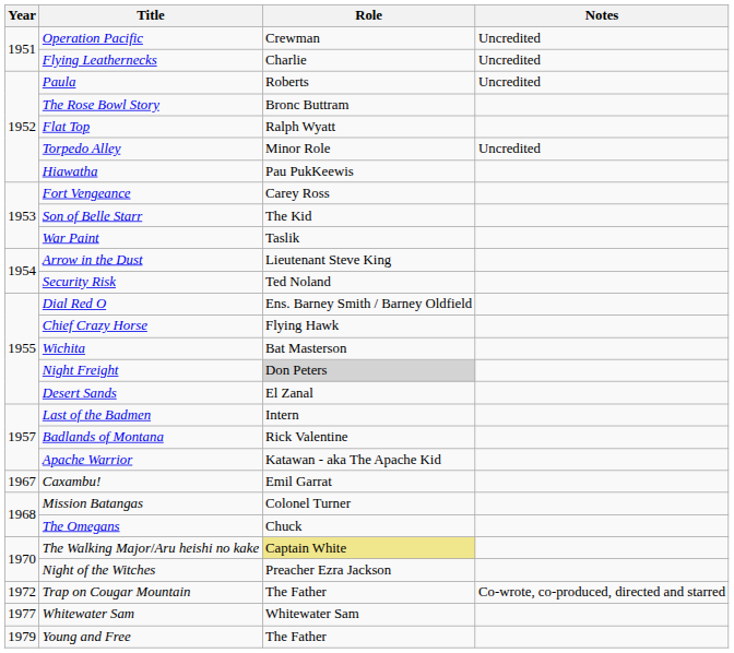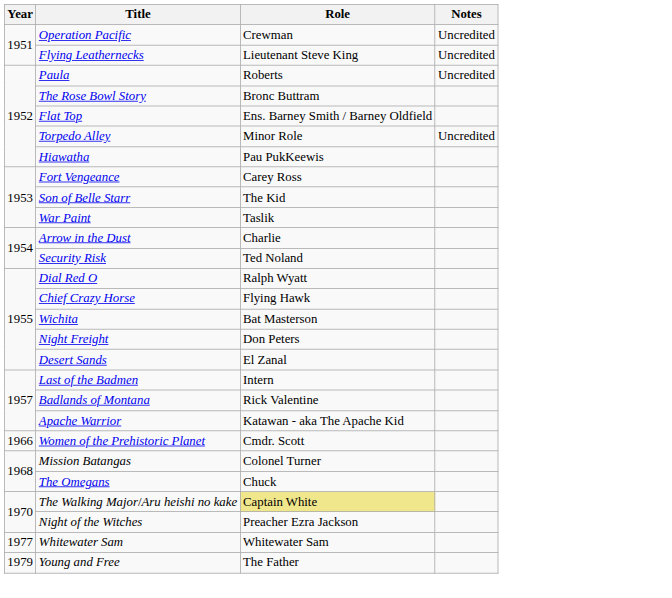Flying Leathernecks | Role: Charlie -> Lieutenant Steve King
Flat Top | Role: Ralph Wyatt -> Ens. Barney Smith / Barney Oldfield
Arrow in the Dust | Role: Lieutenant Steve King -> Charlie
Dial Red O | Role: Ens. Barney Smith / Barney Oldfield -> Ralph Wyatt
Night Freight | Role: lightgrey background -> no background
+ row: 1966 | Women of the Prehistoric Planet | Cmdr. Scott
- row: 1967 | Caxambu! | Emil Garrat
- row: 1972 | Trap on Cougar Mountain | The Father | Co-wrote, co-produced, directed and starred
